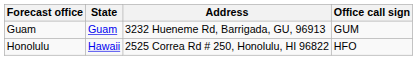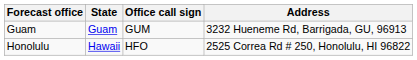columns swapped: Office call sign <-> Address
